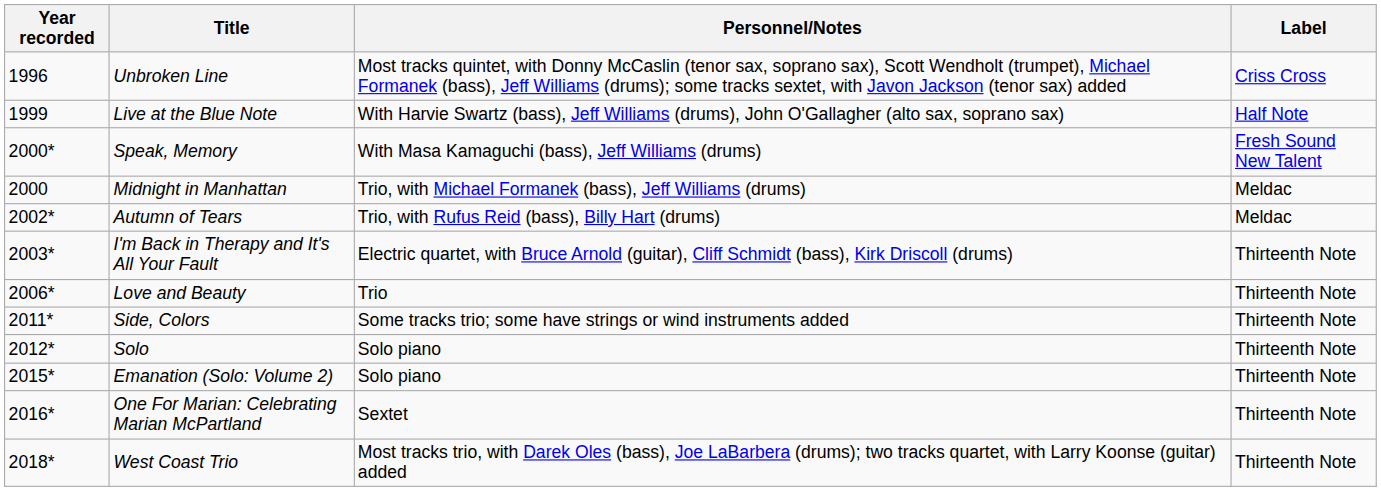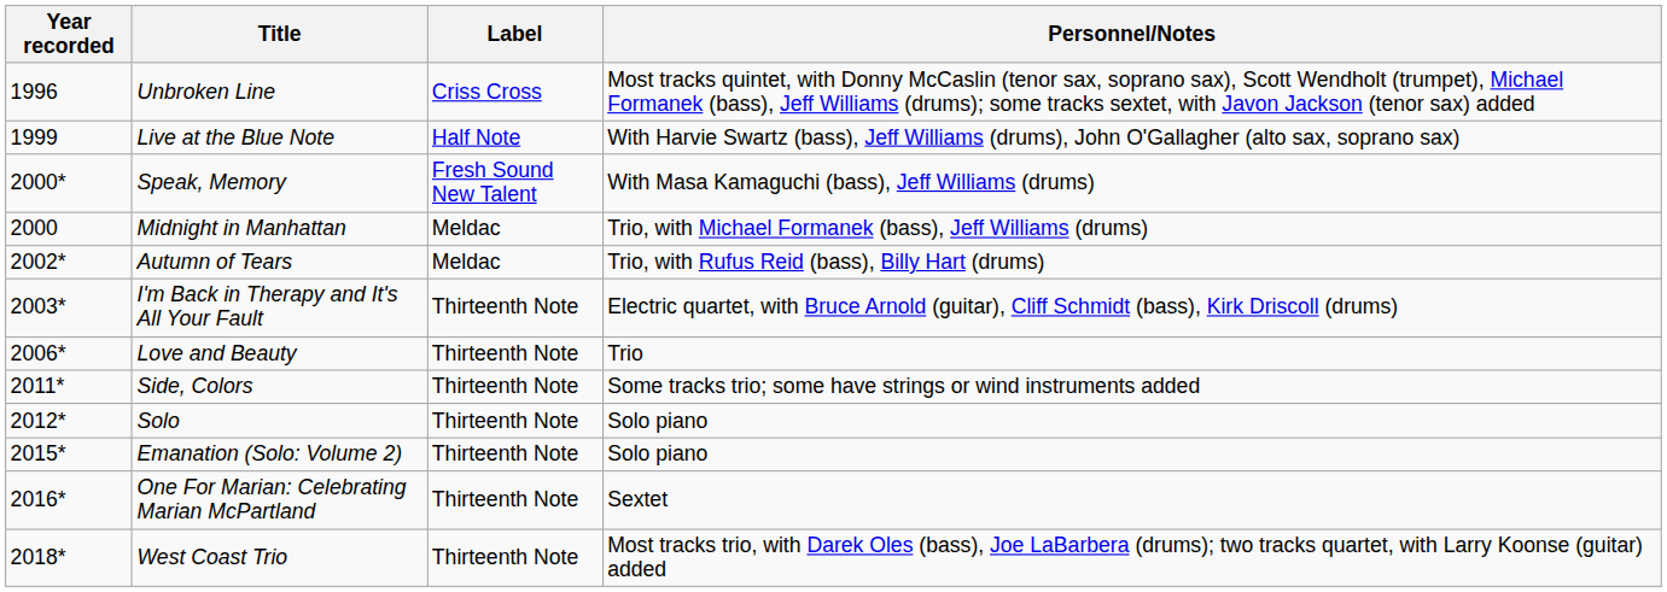columns swapped: Label <-> Personnel/Notes
